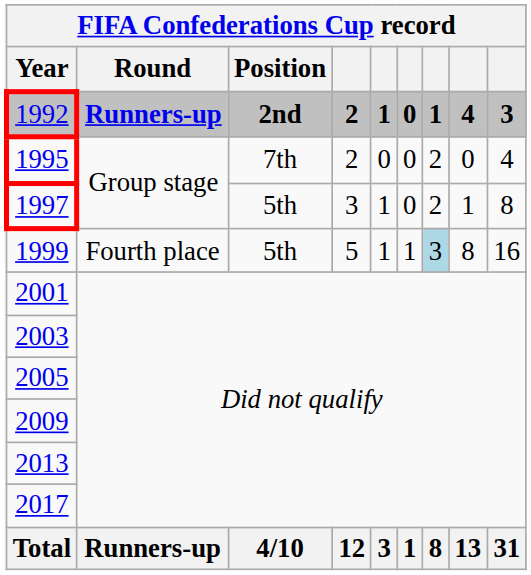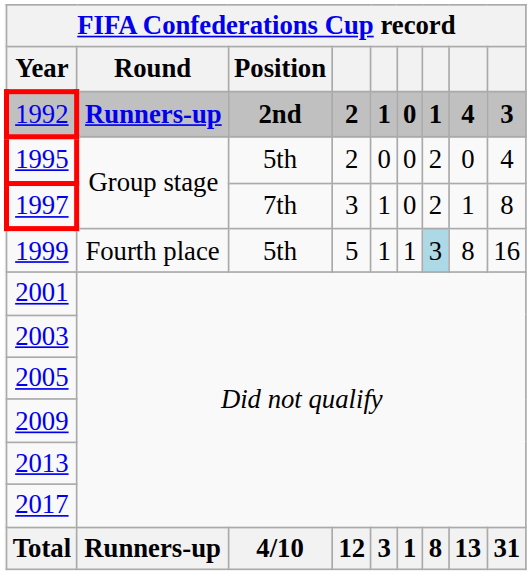1995 | Position: 7th -> 5th
1997 | Position: 5th -> 7th
